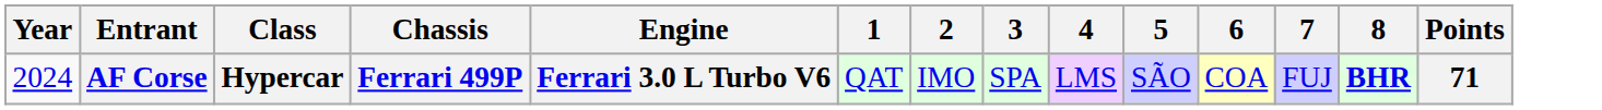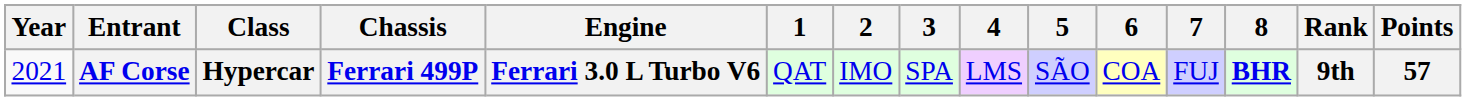+ column: Rank | 9th
AF Corse | Year: 2024 -> 2021
AF Corse | Points: 71 -> 57
